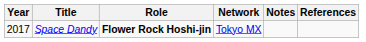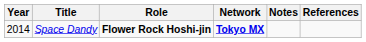Space Dandy | Year: 2017 -> 2014
Space Dandy | Network: normal -> bold
